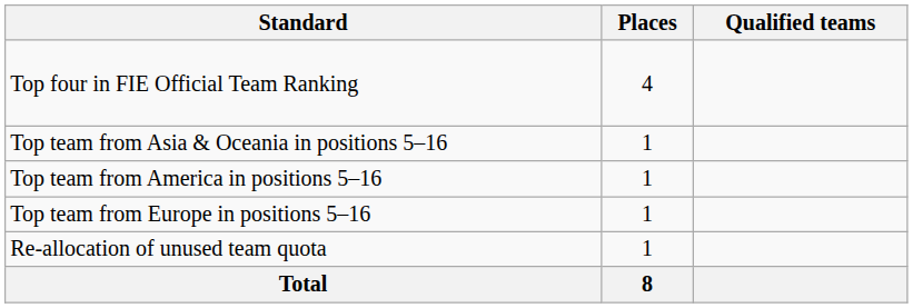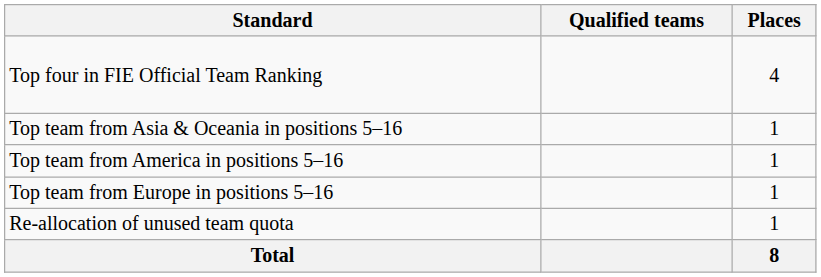columns swapped: Places <-> Qualified teams
